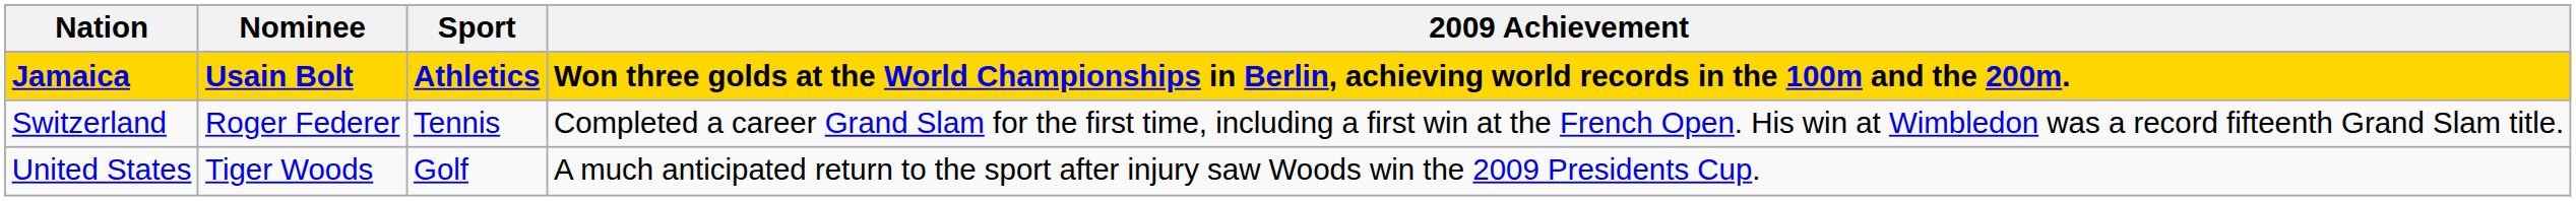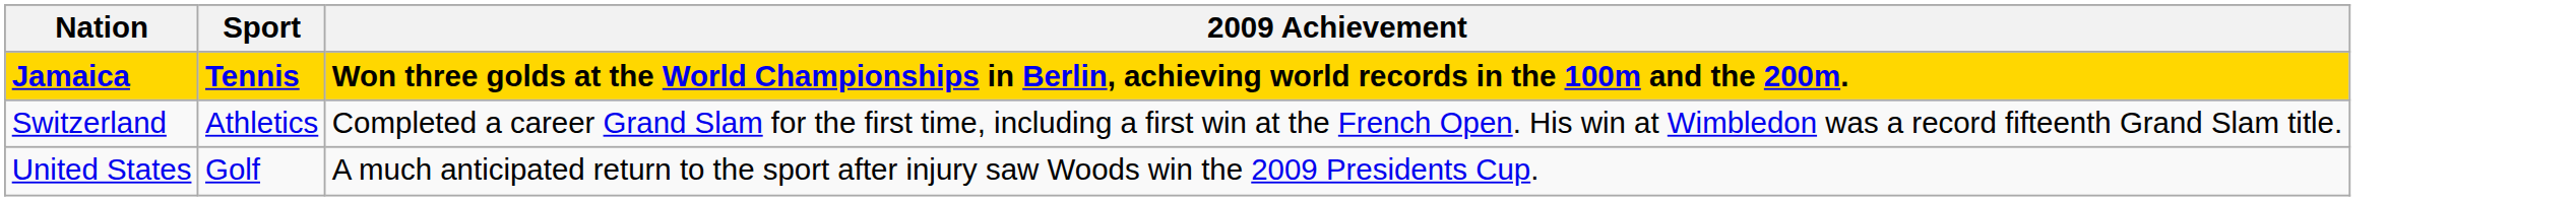- column: Nominee | Usain Bolt | Roger Federer | Tiger Woods
Jamaica | Sport: Athletics -> Tennis
Switzerland | Sport: Tennis -> Athletics
